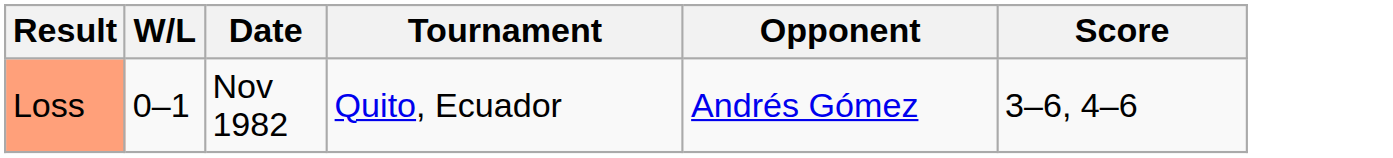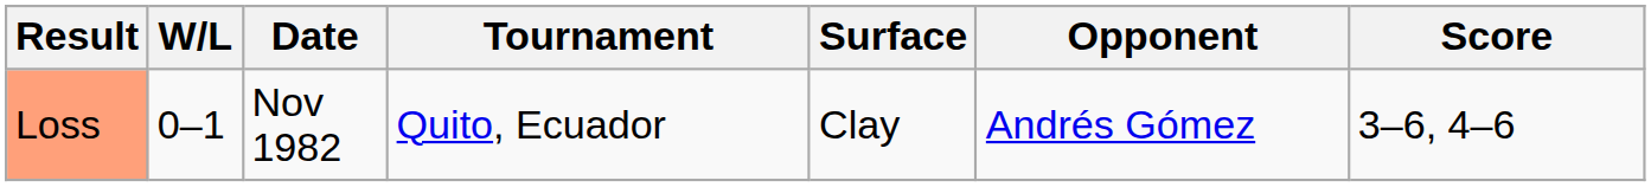+ column: Surface | Clay
